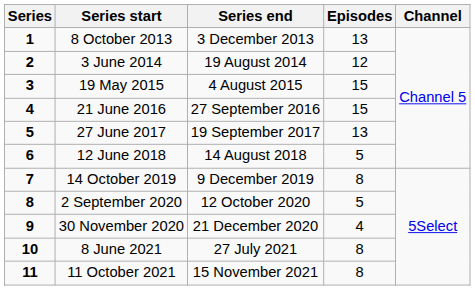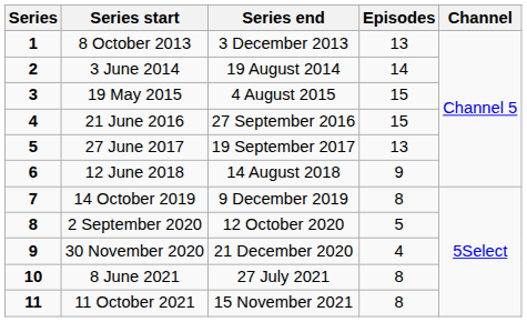3 June 2014 | Episodes: 12 -> 14
12 June 2018 | Episodes: 5 -> 9
